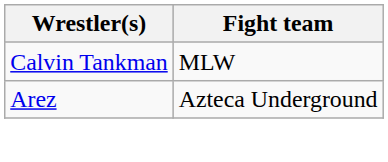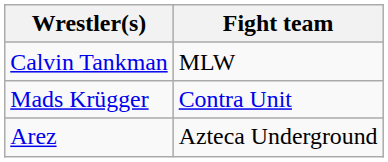+ row: Mads Krügger | Contra Unit
